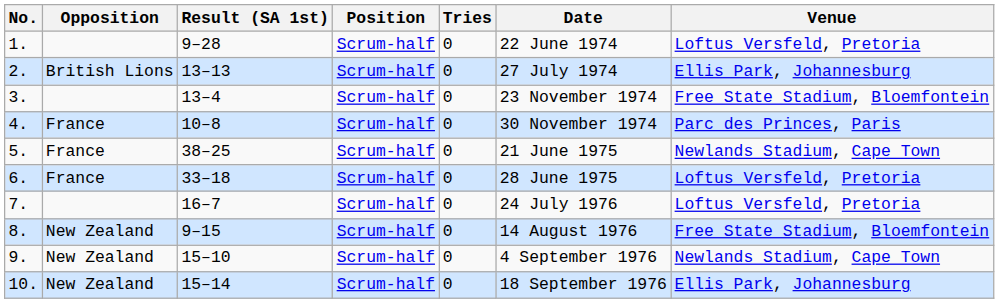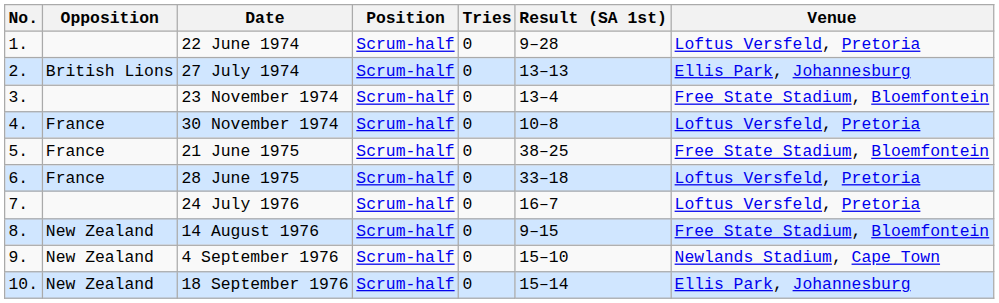columns swapped: Result (SA 1st) <-> Date
4. | Venue: Parc des Princes, Paris -> Loftus Versfeld, Pretoria
5. | Venue: Newlands Stadium, Cape Town -> Free State Stadium, Bloemfontein
